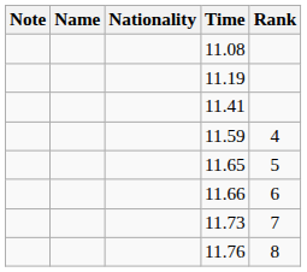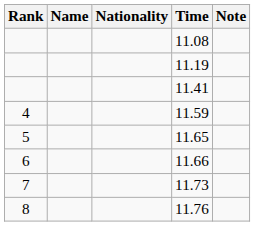columns swapped: Rank <-> Note
